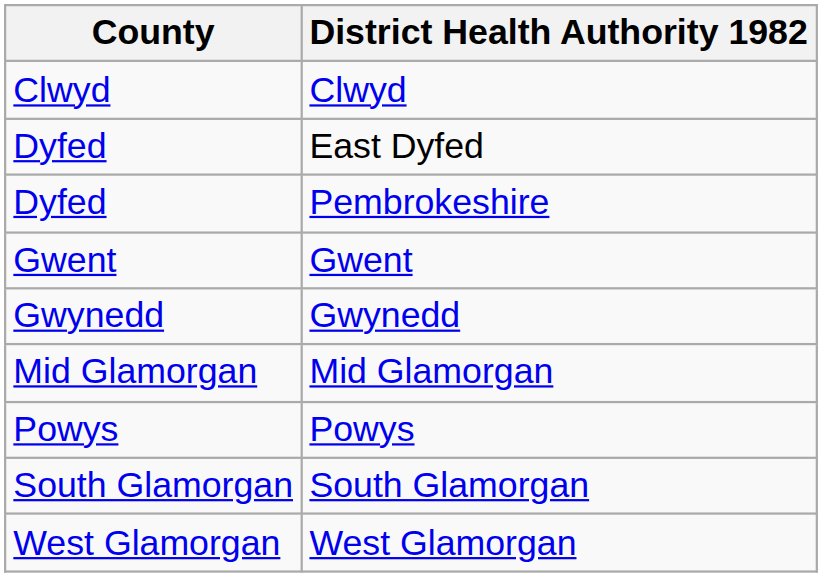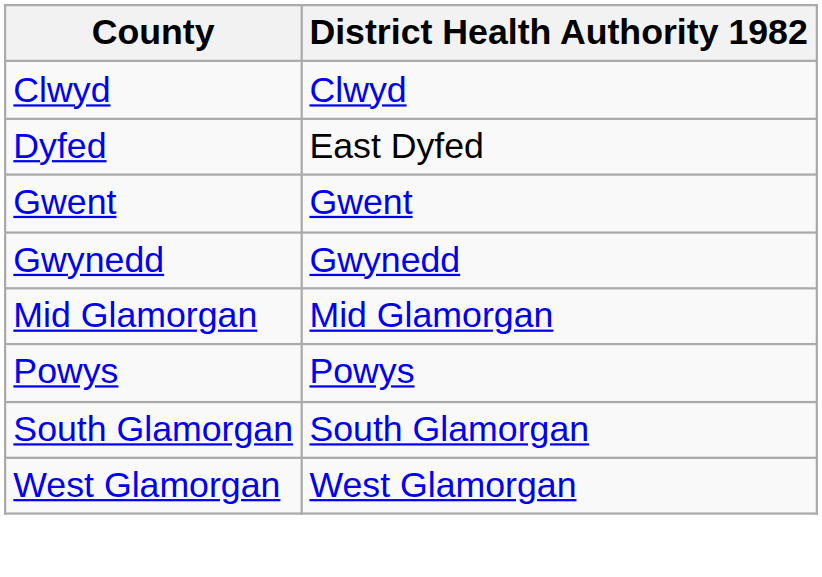- row: Dyfed | Pembrokeshire
